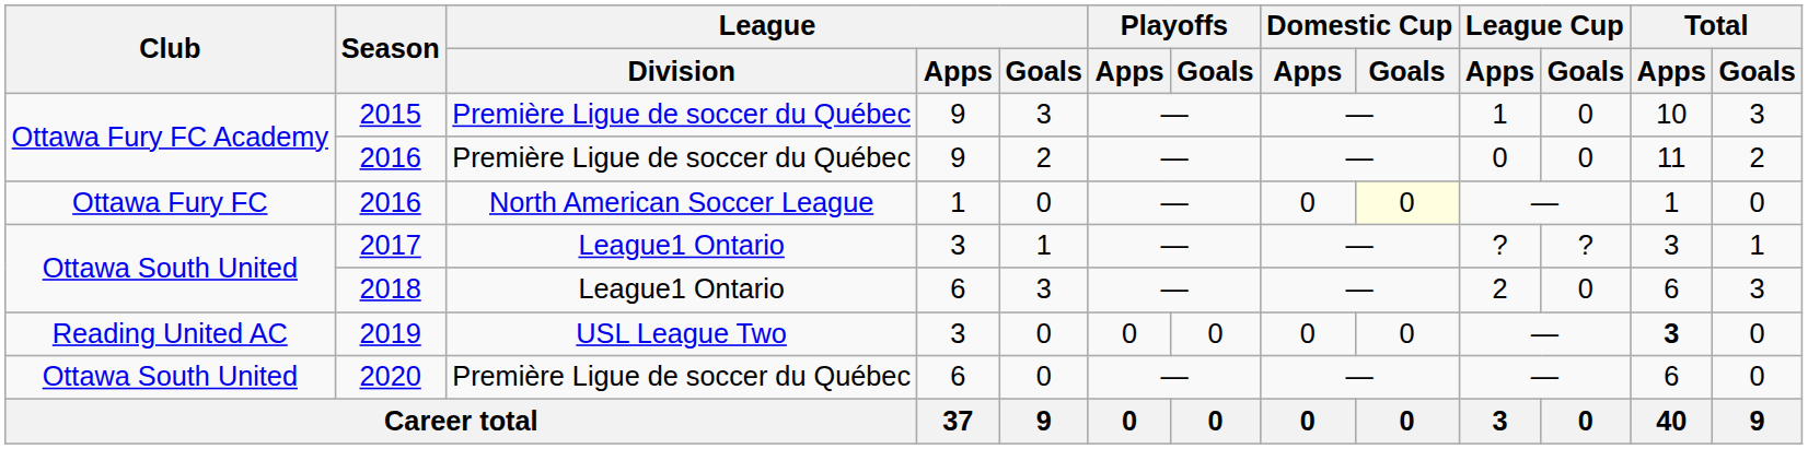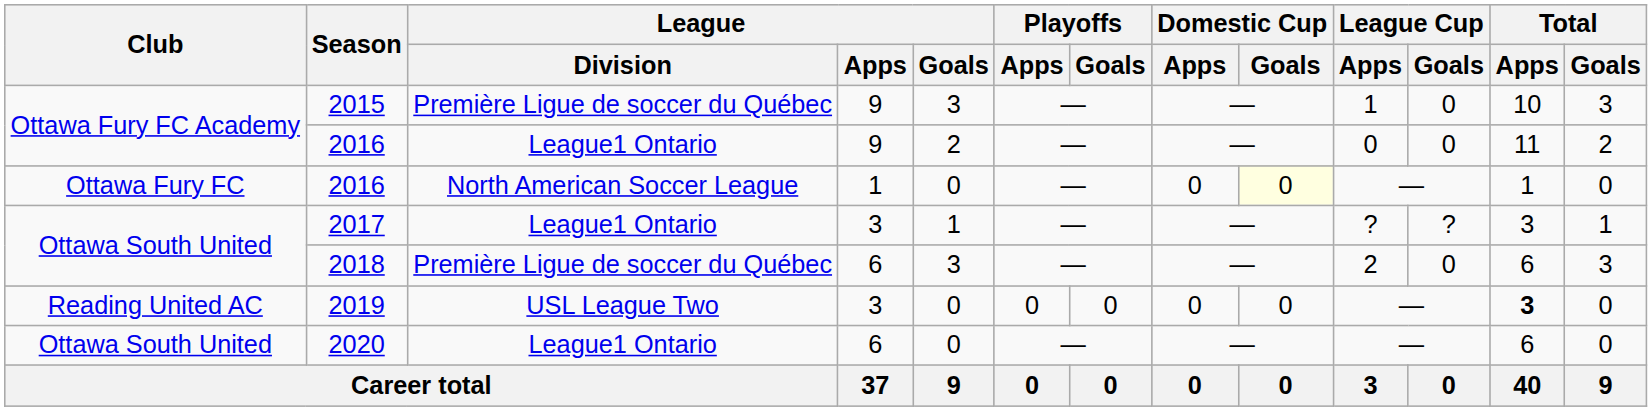Ottawa Fury FC Academy / 2016 | League / Division: Première Ligue de soccer du Québec -> League1 Ontario
2018 | League / Division: League1 Ontario -> Première Ligue de soccer du Québec
2020 | League / Division: Première Ligue de soccer du Québec -> League1 Ontario
